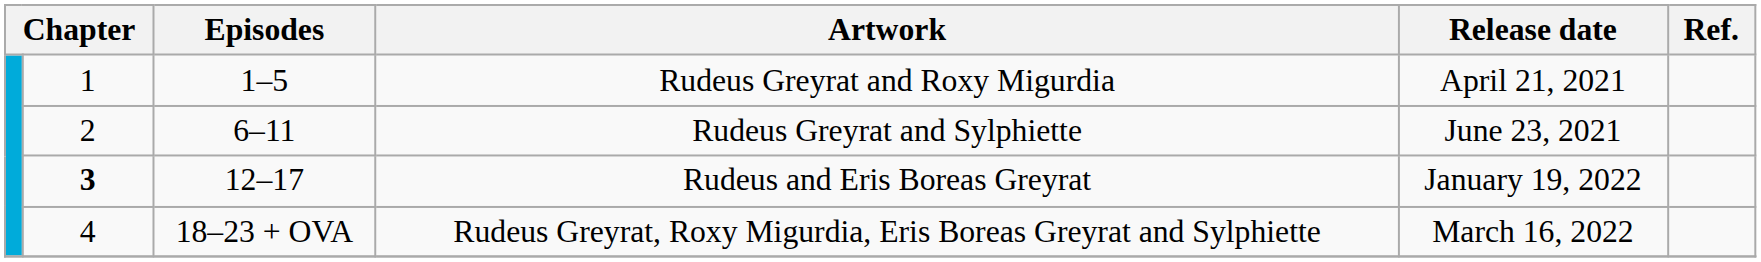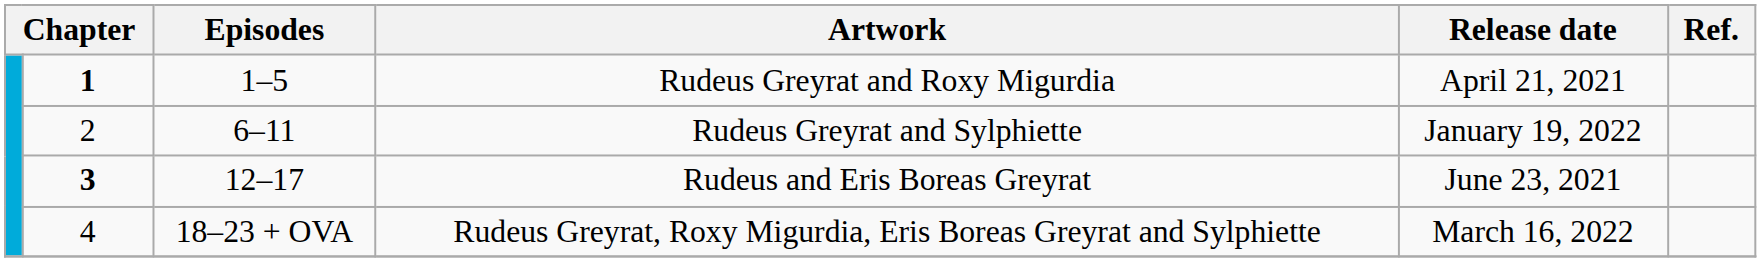Rudeus Greyrat and Roxy Migurdia | column 2: normal -> bold
Rudeus Greyrat and Sylphiette | Release date: June 23, 2021 -> January 19, 2022
Rudeus and Eris Boreas Greyrat | Release date: January 19, 2022 -> June 23, 2021
